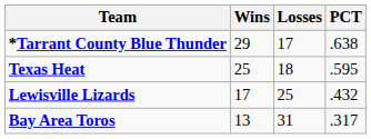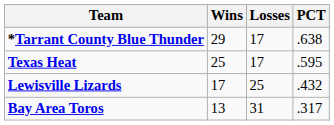Texas Heat | Losses: 18 -> 17
